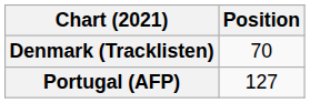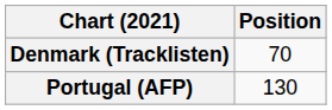Portugal (AFP) | Position: 127 -> 130
